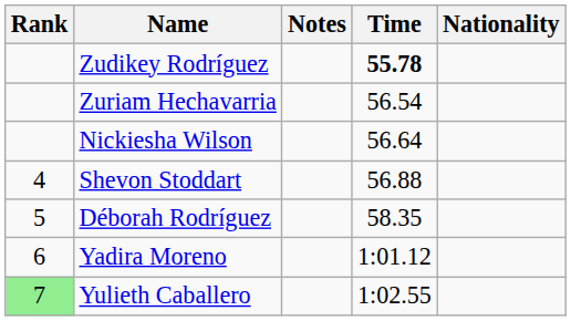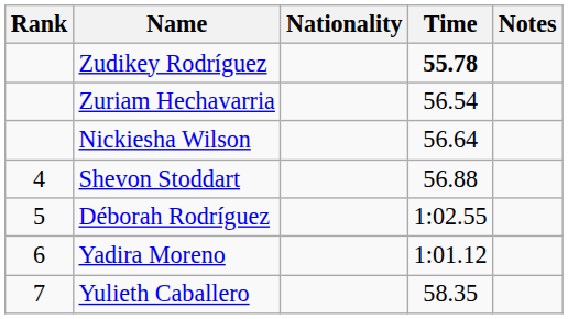columns swapped: Nationality <-> Notes
Déborah Rodríguez | Time: 58.35 -> 1:02.55
Yulieth Caballero | Rank: lightgreen background -> no background
Yulieth Caballero | Time: 1:02.55 -> 58.35
